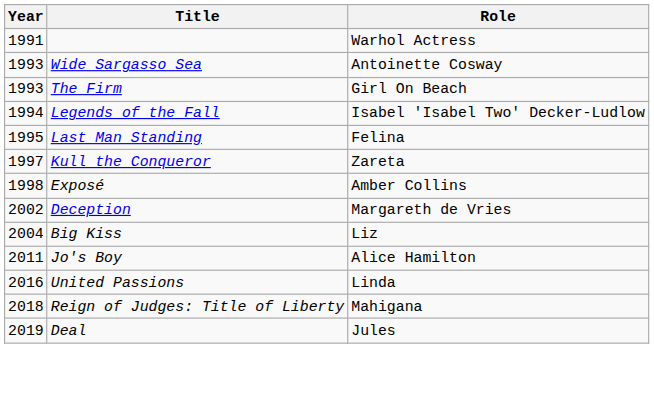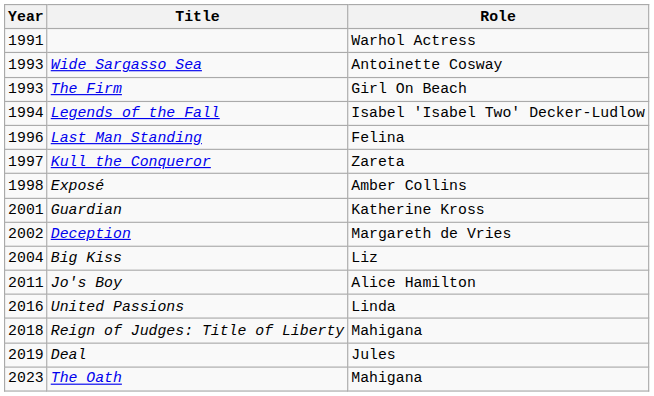Last Man Standing | Year: 1995 -> 1996
+ row: 2001 | Guardian | Katherine Kross
+ row: 2023 | The Oath | Mahigana
